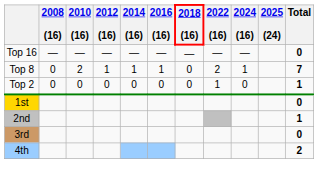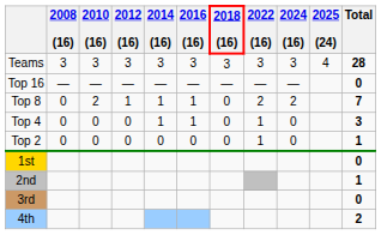+ row: Teams | 3 | 3 | 3 | 3 | 3 | 3 | 3 | 3 | 4 | 28
Top 8 | 2024 (16): 1 -> 2
+ row: Top 4 | 0 | 0 | 0 | 1 | 1 | 0 | 1 | 0 | 3
